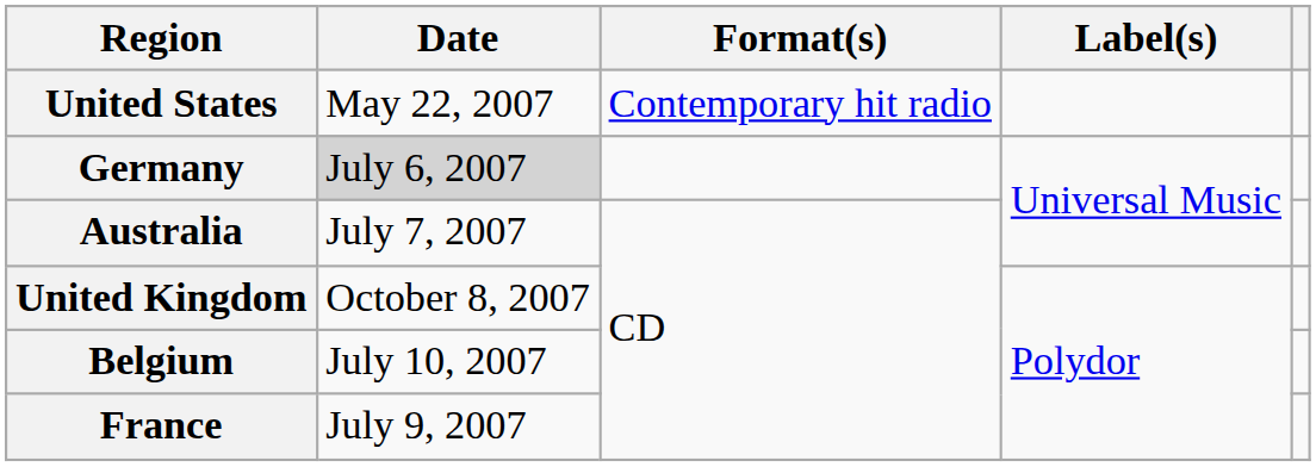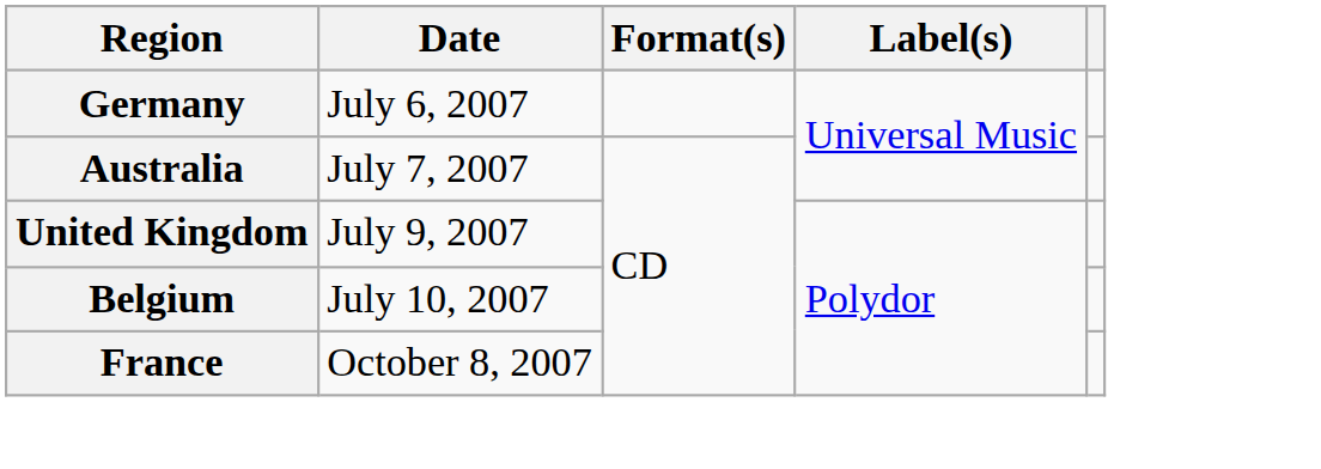- row: United States | May 22, 2007 | Contemporary hit radio
Germany | Date: lightgrey background -> no background
United Kingdom | Date: October 8, 2007 -> July 9, 2007
France | Date: July 9, 2007 -> October 8, 2007
